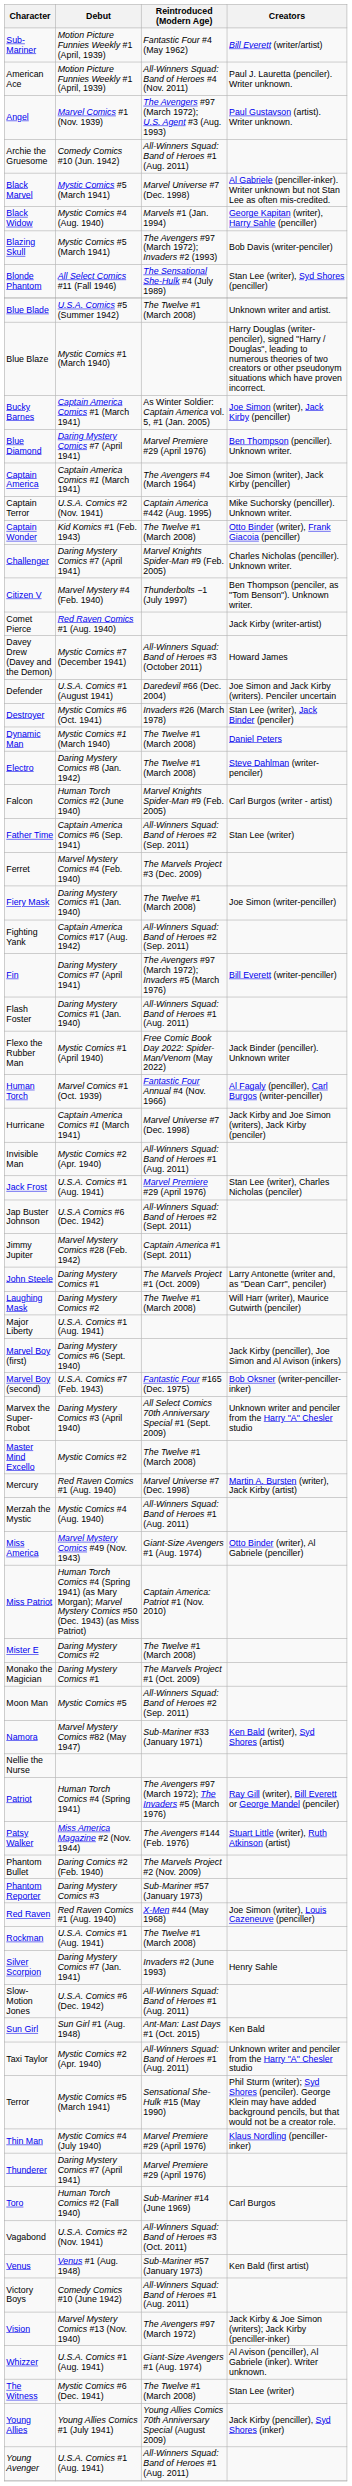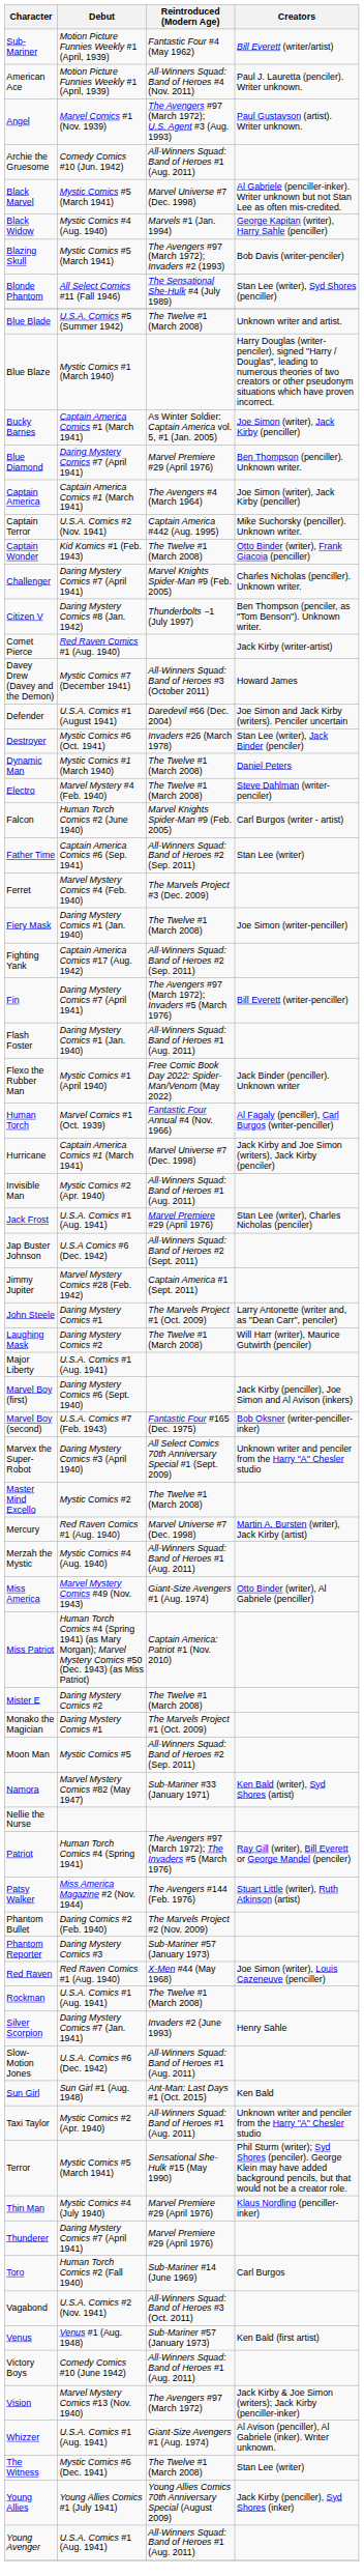Citizen V | Debut: Marvel Mystery #4 (Feb. 1940) -> Daring Mystery Comics #8 (Jan. 1942)
Electro | Debut: Daring Mystery Comics #8 (Jan. 1942) -> Marvel Mystery #4 (Feb. 1940)
